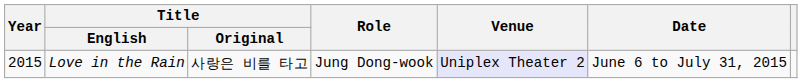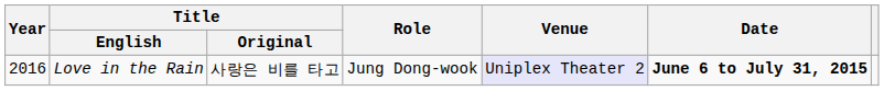Love in the Rain | Year: 2015 -> 2016
Love in the Rain | Date: normal -> bold
